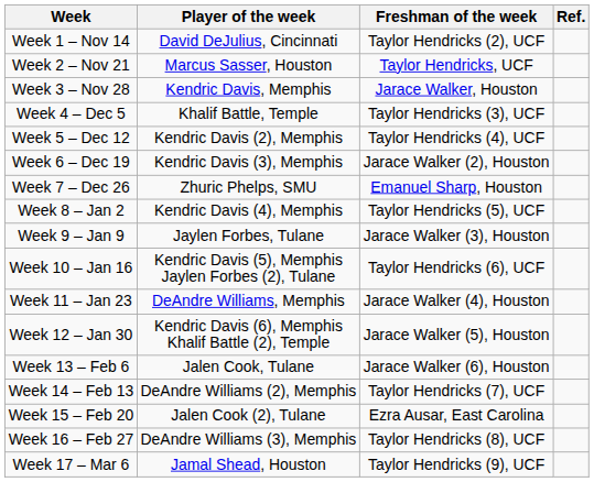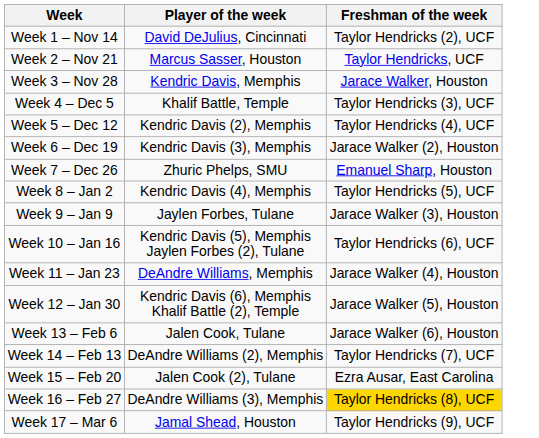- column: Ref.
Week 16 – Feb 27 | Freshman of the week: no background -> gold background
